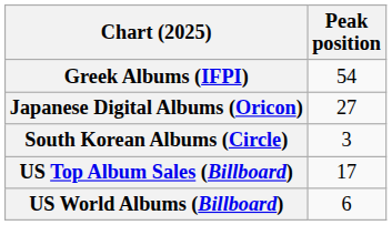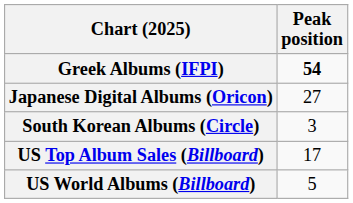Greek Albums (IFPI) | Peak position: normal -> bold
US World Albums (Billboard) | Peak position: 6 -> 5
